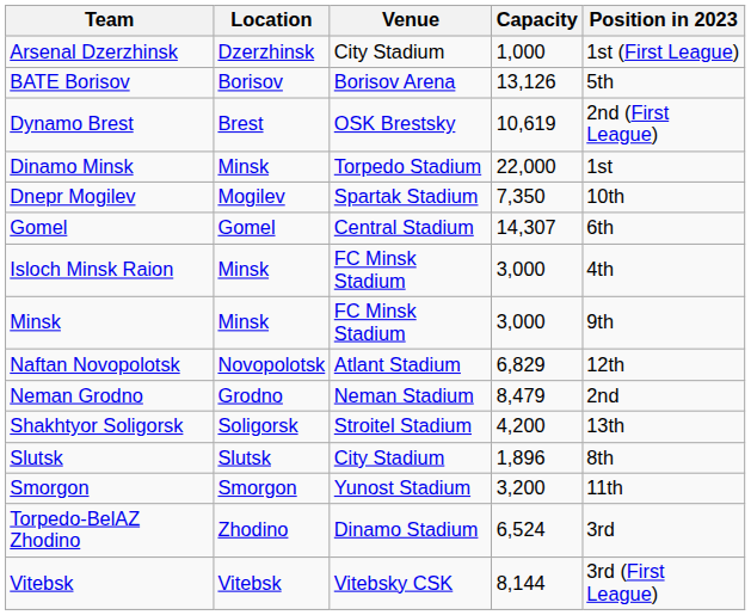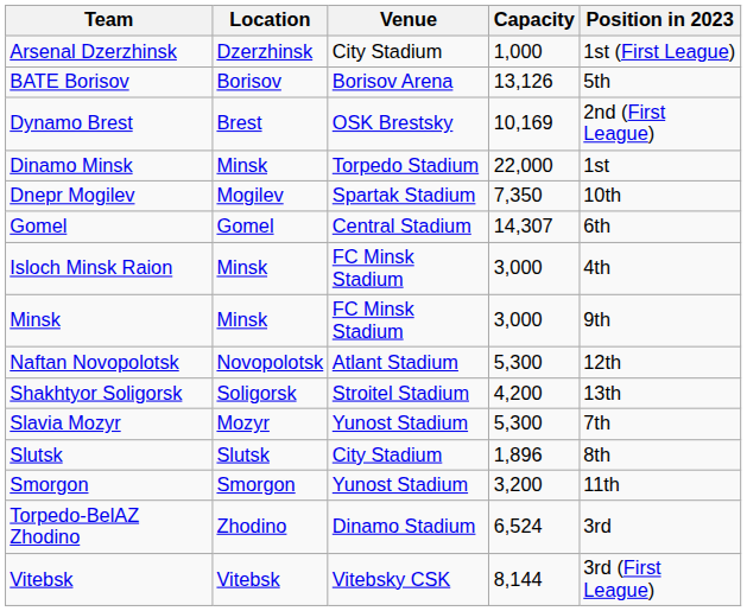Dynamo Brest | Capacity: 10,619 -> 10,169
Naftan Novopolotsk | Capacity: 6,829 -> 5,300
- row: Neman Grodno | Grodno | Neman Stadium | 8,479 | 2nd
+ row: Slavia Mozyr | Mozyr | Yunost Stadium | 5,300 | 7th
